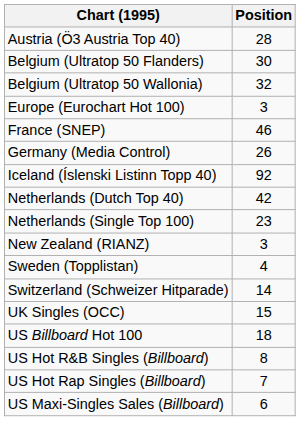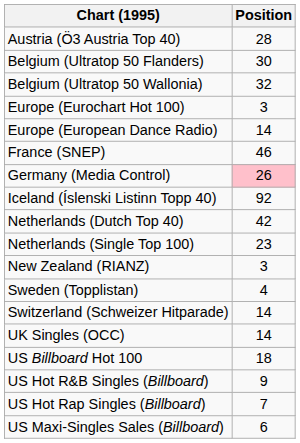+ row: Europe (European Dance Radio) | 14
Germany (Media Control) | Position: no background -> pink background
UK Singles (OCC) | Position: 15 -> 14
US Hot R&B Singles (Billboard) | Position: 8 -> 9
